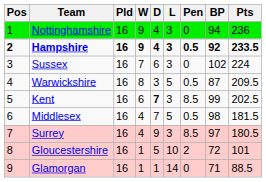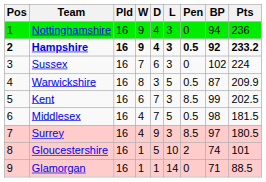Hampshire | Pts: 233.5 -> 233.2
Warwickshire | Pts: 209.5 -> 209.9
Kent | D: bold -> normal
Gloucestershire | BP: 72 -> 74
